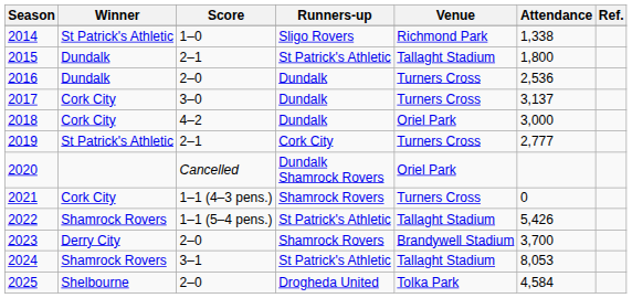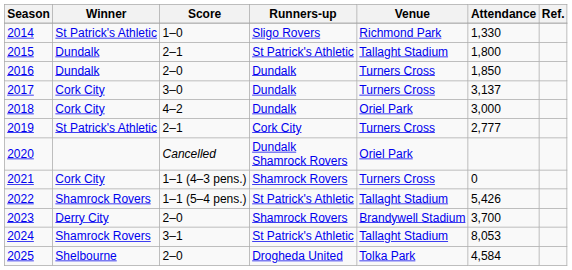2014 | Attendance: 1,338 -> 1,330
2016 | Attendance: 2,536 -> 1,850
